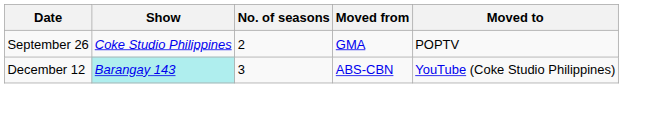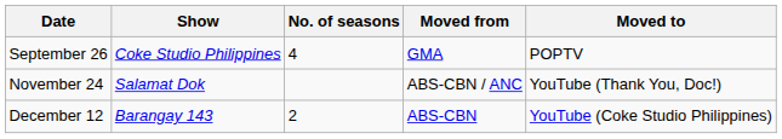September 26 | No. of seasons: 2 -> 4
+ row: November 24 | Salamat Dok | ABS-CBN / ANC | YouTube (Thank You, Doc!)
December 12 | Show: paleturquoise background -> no background
December 12 | No. of seasons: 3 -> 2
